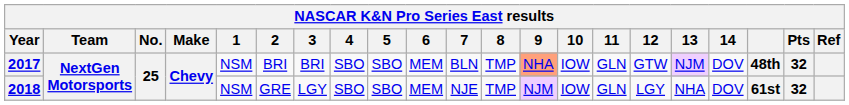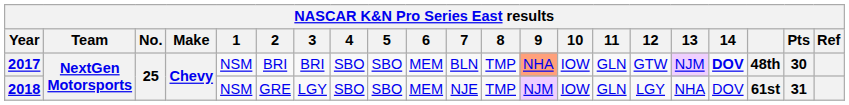2017 | 14: normal -> bold
2017 | Pts: 32 -> 30
2018 | Pts: 32 -> 31
